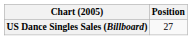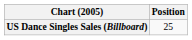US Dance Singles Sales (Billboard) | Position: 27 -> 25
